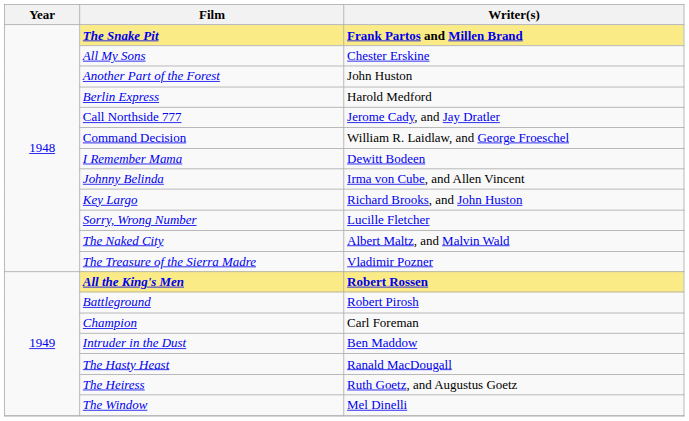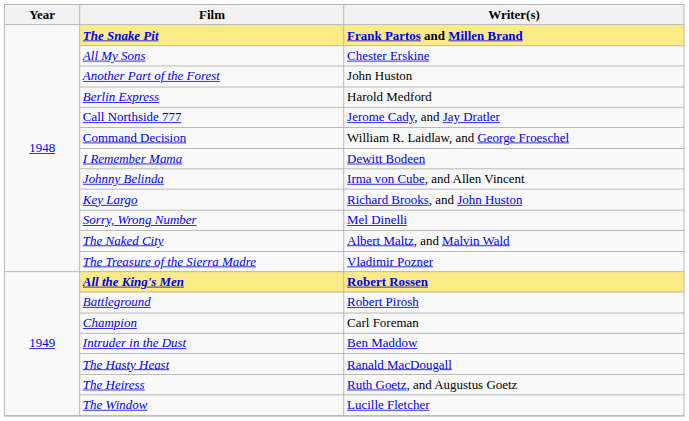Sorry, Wrong Number | Writer(s): Lucille Fletcher -> Mel Dinelli
The Window | Writer(s): Mel Dinelli -> Lucille Fletcher
